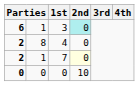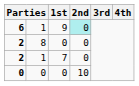6 | 1st: 3 -> 9
2 / 8 | 1st: 4 -> 0
2 / 1 | 2nd: lightyellow background -> no background
